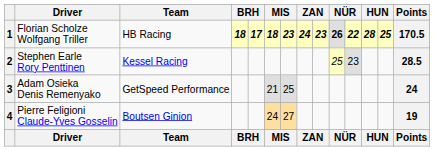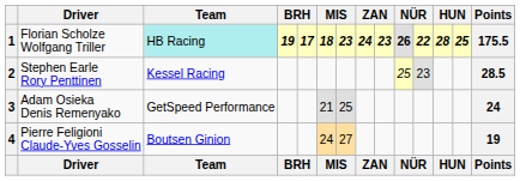1 | Team: no background -> paleturquoise background
1 | column 4: 18 -> 19
1 | Points: 170.5 -> 175.5
